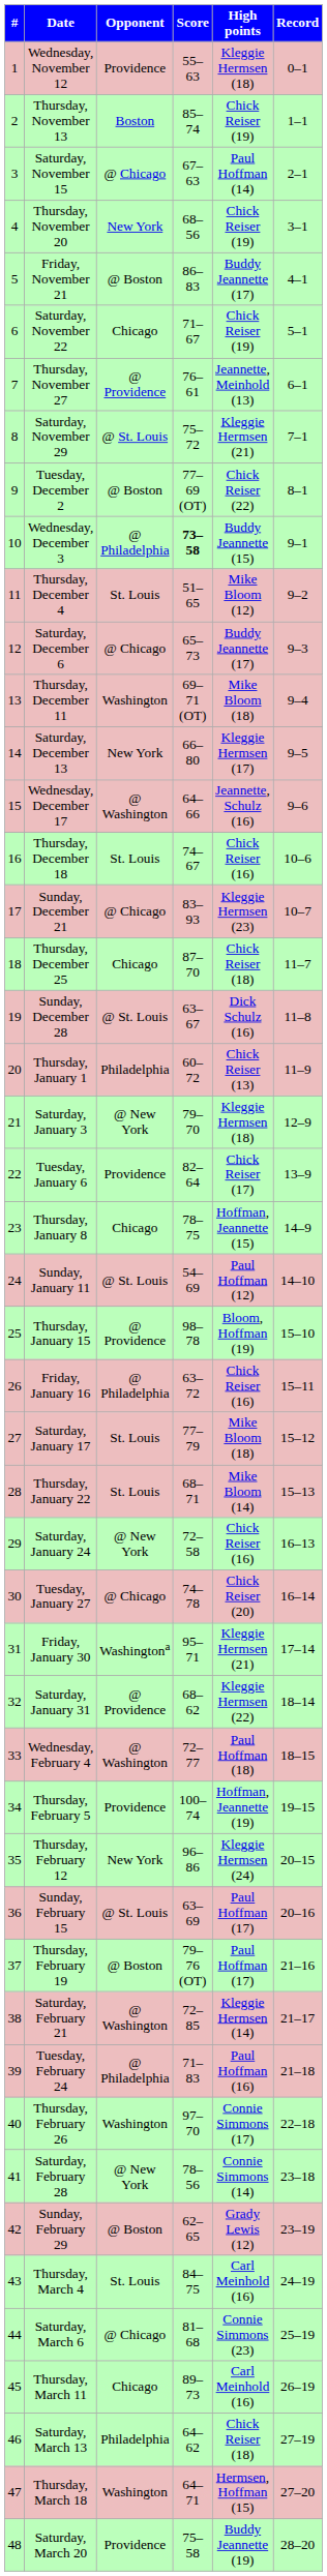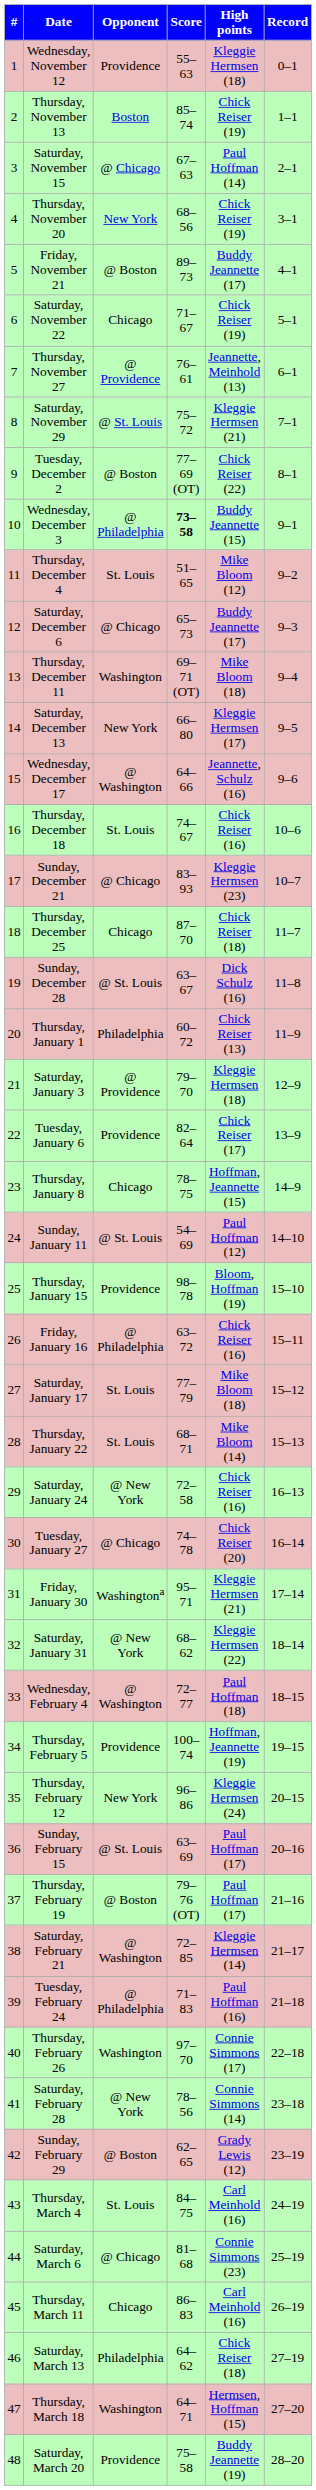Friday, November 21 | Score: 86–83 -> 89–73
Saturday, January 3 | Opponent: @ New York -> @ Providence
Thursday, January 15 | Opponent: @ Providence -> Providence
Saturday, January 31 | Opponent: @ Providence -> @ New York
Thursday, March 11 | Score: 89–73 -> 86–83
